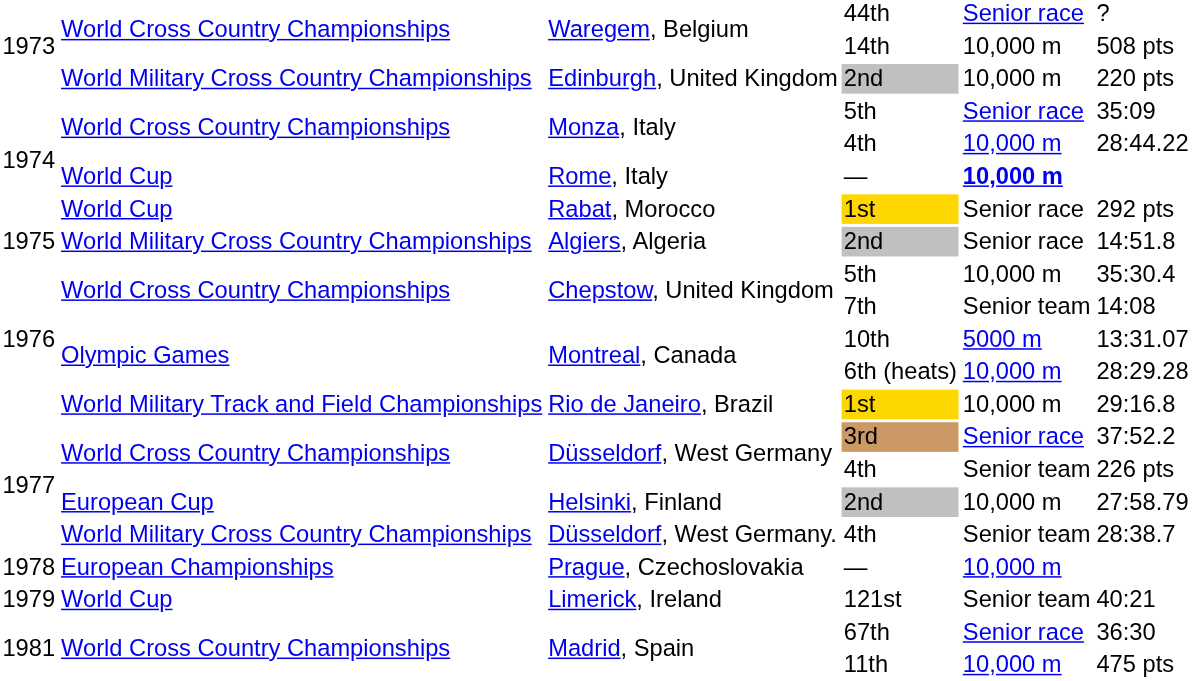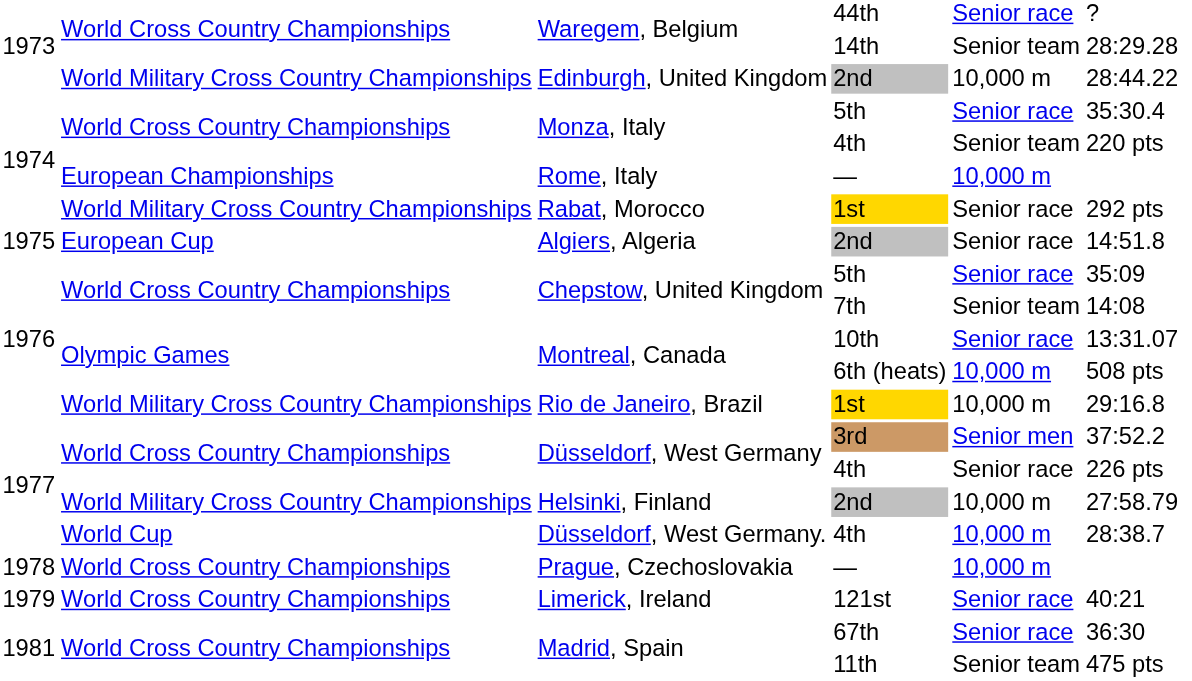Waregem, Belgium / 14th | column 5: 10,000 m -> Senior team
Waregem, Belgium / 14th | column 6: 508 pts -> 28:29.28
Edinburgh, United Kingdom | column 6: 220 pts -> 28:44.22
Monza, Italy / 5th | column 6: 35:09 -> 35:30.4
Monza, Italy / 4th | column 5: 10,000 m -> Senior team
Monza, Italy / 4th | column 6: 28:44.22 -> 220 pts
Rome, Italy | column 2: World Cup -> European Championships
Rome, Italy | column 5: bold -> normal
Rabat, Morocco | column 2: World Cup -> World Military Cross Country Championships
Algiers, Algeria | column 2: World Military Cross Country Championships -> European Cup
Chepstow, United Kingdom / 5th | column 5: 10,000 m -> Senior race
Chepstow, United Kingdom / 5th | column 6: 35:30.4 -> 35:09
Montreal, Canada / 10th | column 5: 5000 m -> Senior race
Montreal, Canada / 6th (heats) | column 6: 28:29.28 -> 508 pts
Rio de Janeiro, Brazil | column 2: World Military Track and Field Championships -> World Military Cross Country Championships
Düsseldorf, West Germany / 3rd | column 5: Senior race -> Senior men
Düsseldorf, West Germany / 4th | column 5: Senior team -> Senior race
Helsinki, Finland | column 2: European Cup -> World Military Cross Country Championships
Düsseldorf, West Germany. | column 2: World Military Cross Country Championships -> World Cup
Düsseldorf, West Germany. | column 5: Senior team -> 10,000 m
Prague, Czechoslovakia | column 2: European Championships -> World Cross Country Championships
Limerick, Ireland | column 2: World Cup -> World Cross Country Championships
Limerick, Ireland | column 5: Senior team -> Senior race
Madrid, Spain / 11th | column 5: 10,000 m -> Senior team
